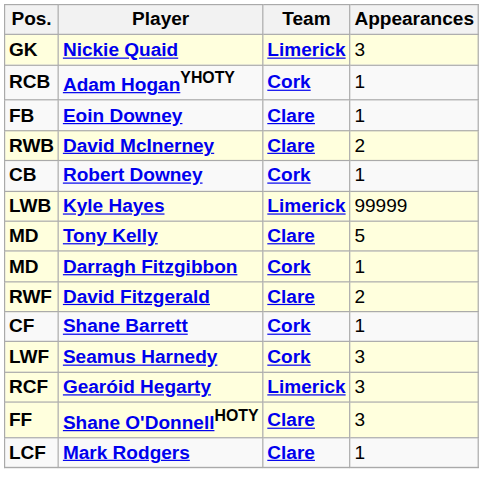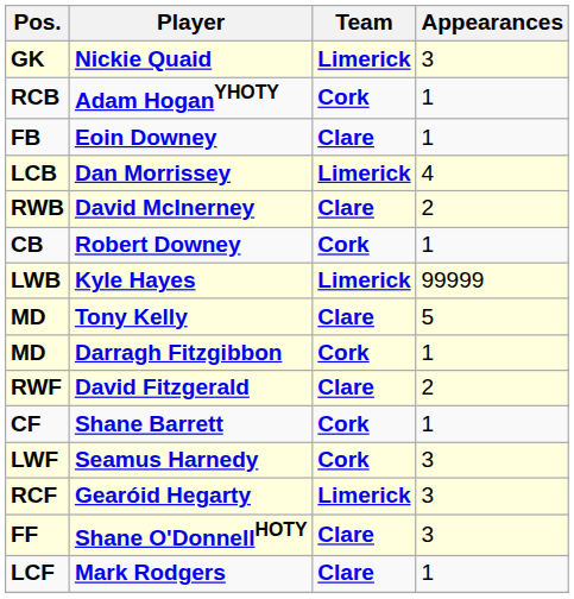+ row: LCB | Dan Morrissey | Limerick | 4
